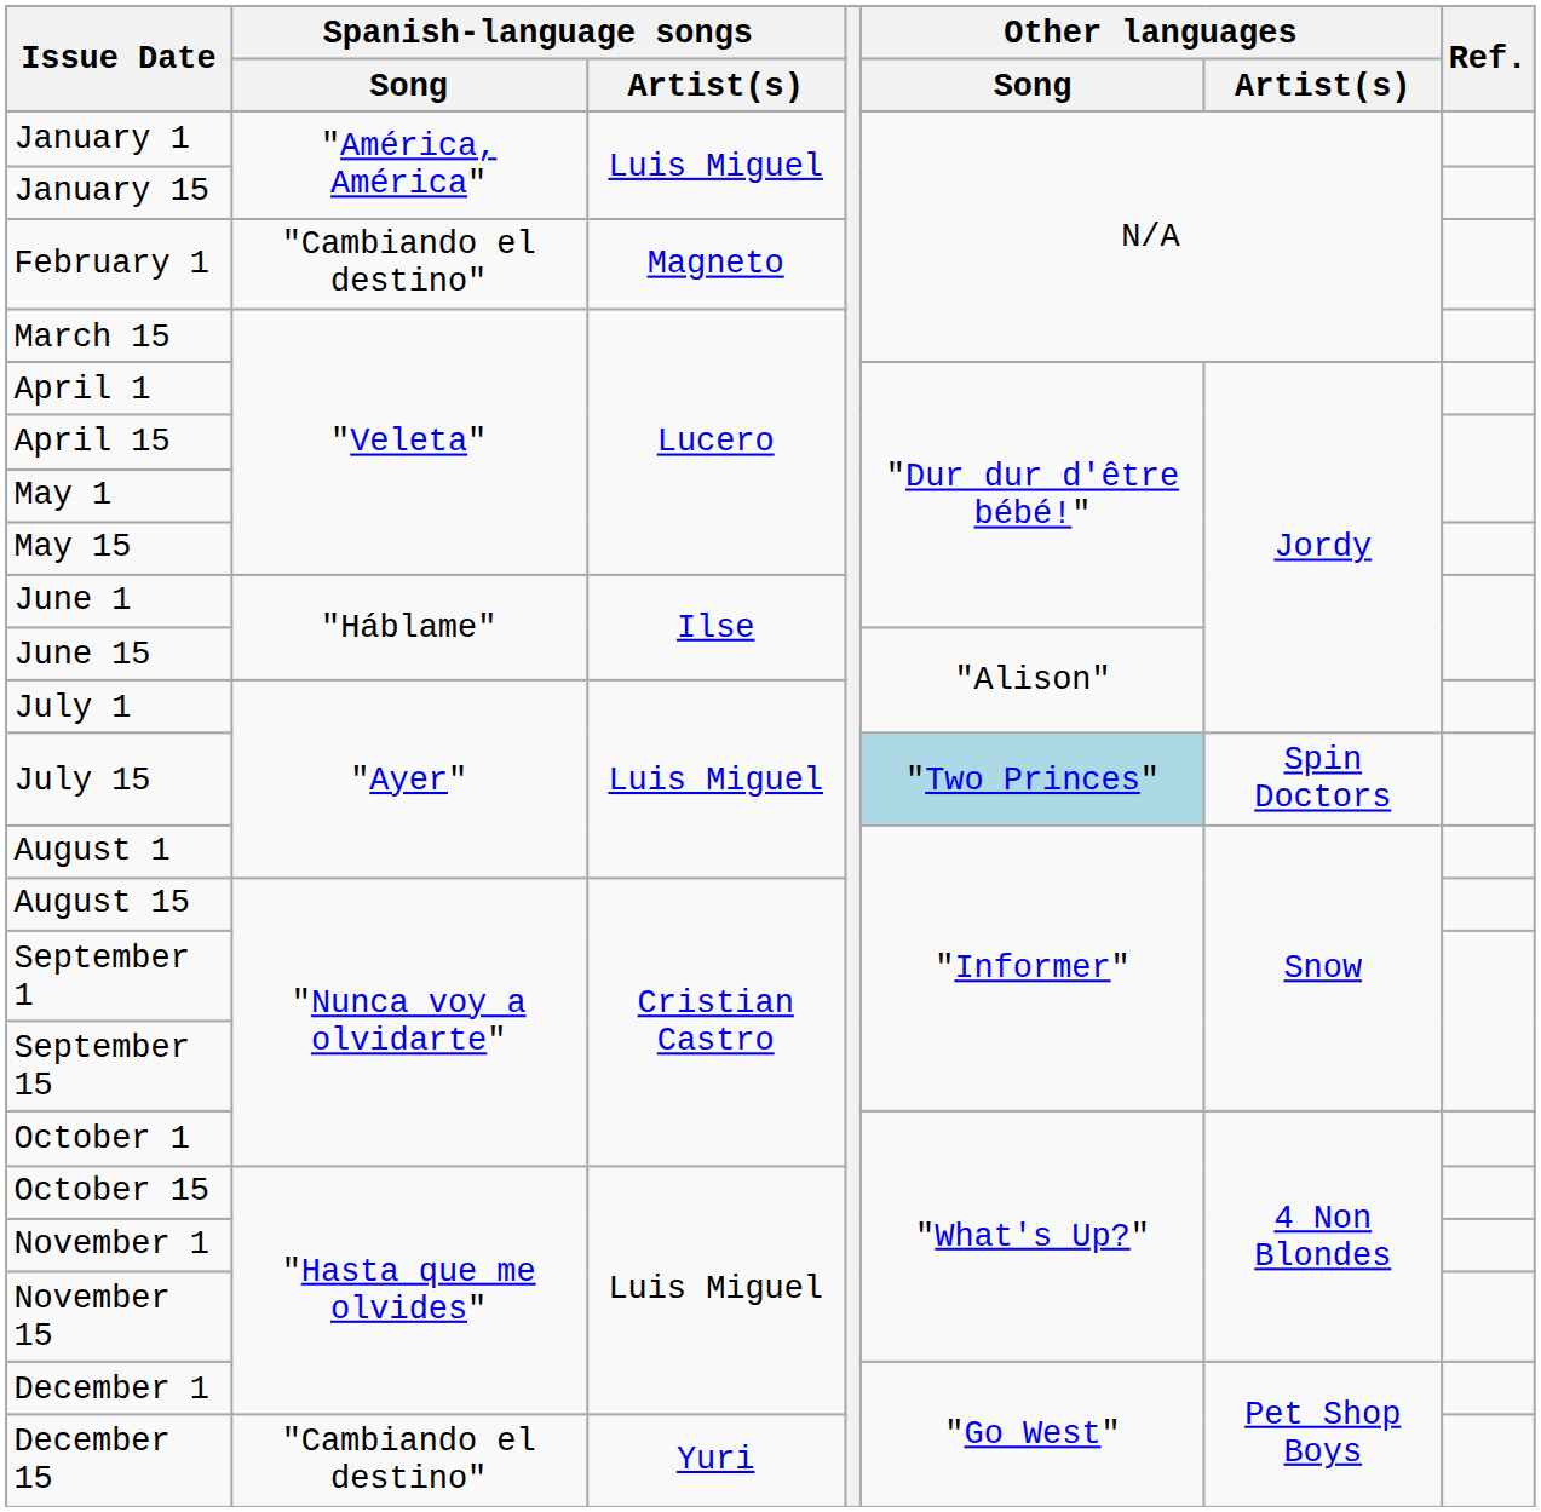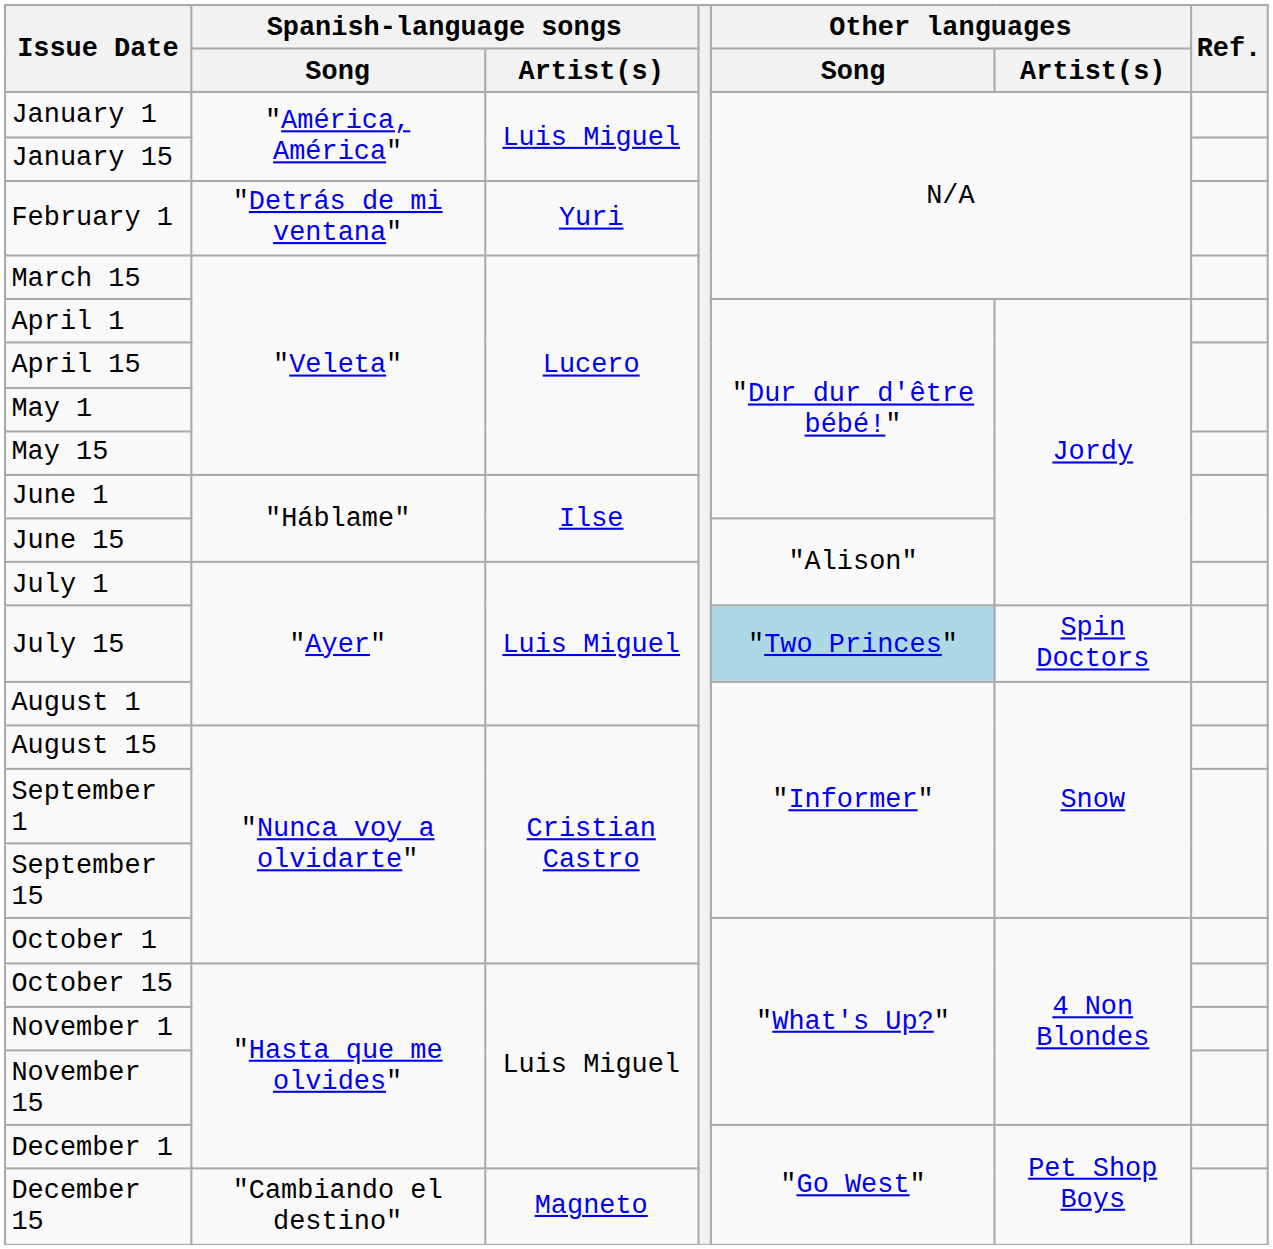February 1 | Spanish-language songs / Song: "Cambiando el destino" -> "Detrás de mi ventana"
February 1 | Spanish-language songs / Artist(s): Magneto -> Yuri
December 15 | Spanish-language songs / Artist(s): Yuri -> Magneto
